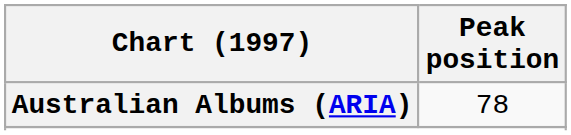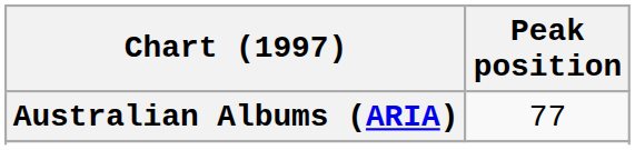Australian Albums (ARIA) | Peak position: 78 -> 77
